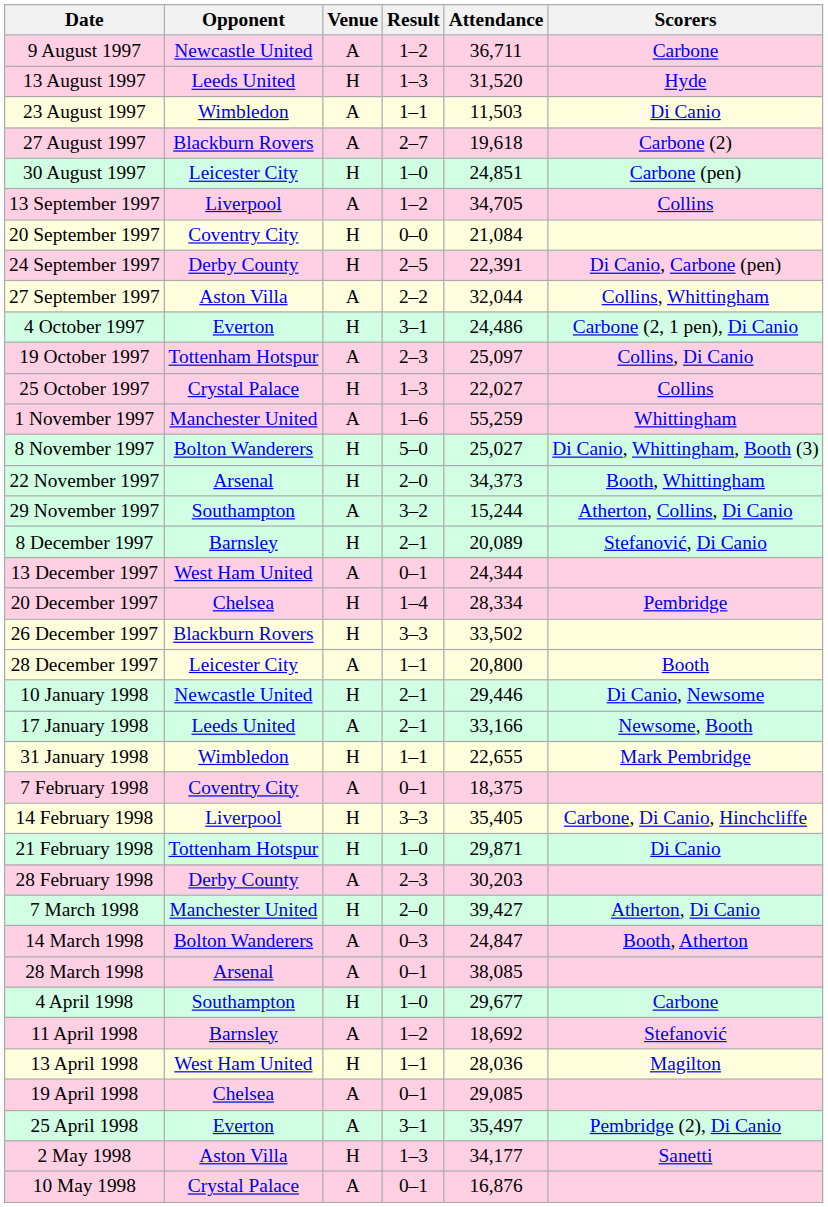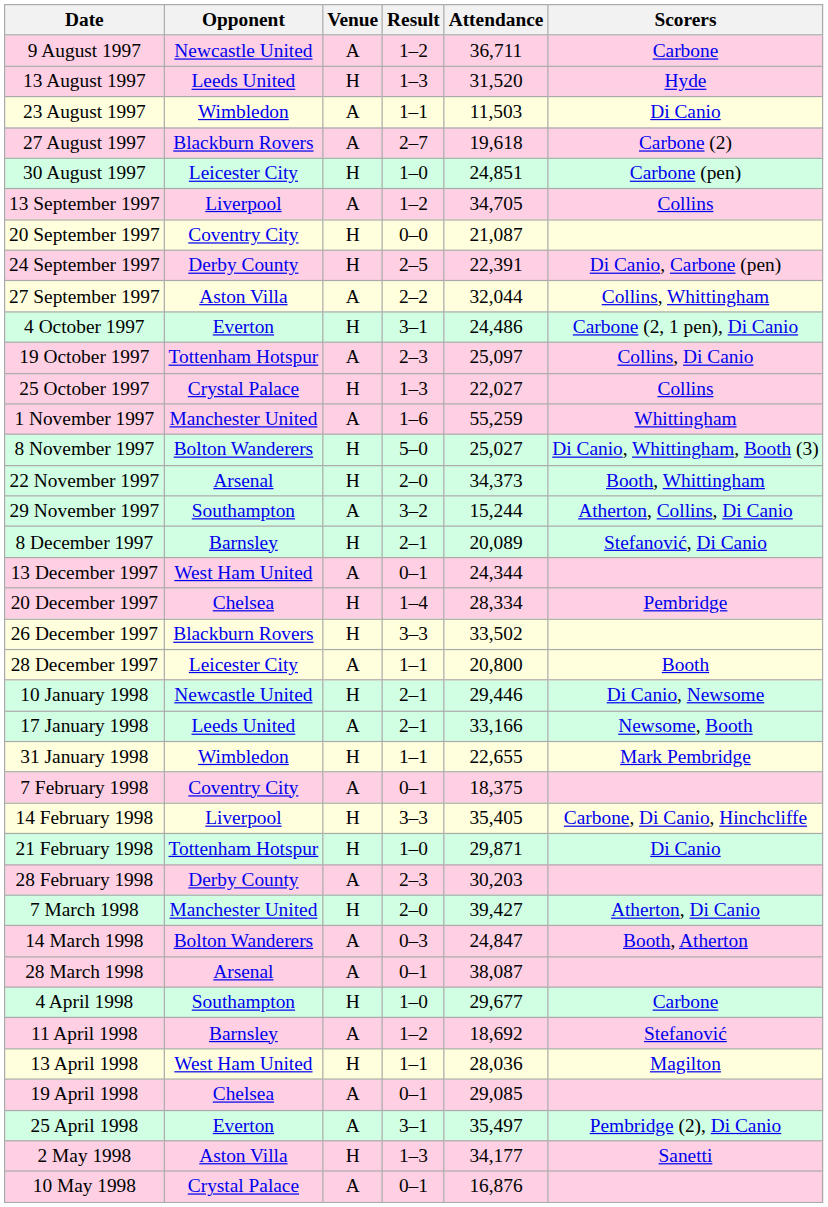20 September 1997 | Attendance: 21,084 -> 21,087
28 March 1998 | Attendance: 38,085 -> 38,087
